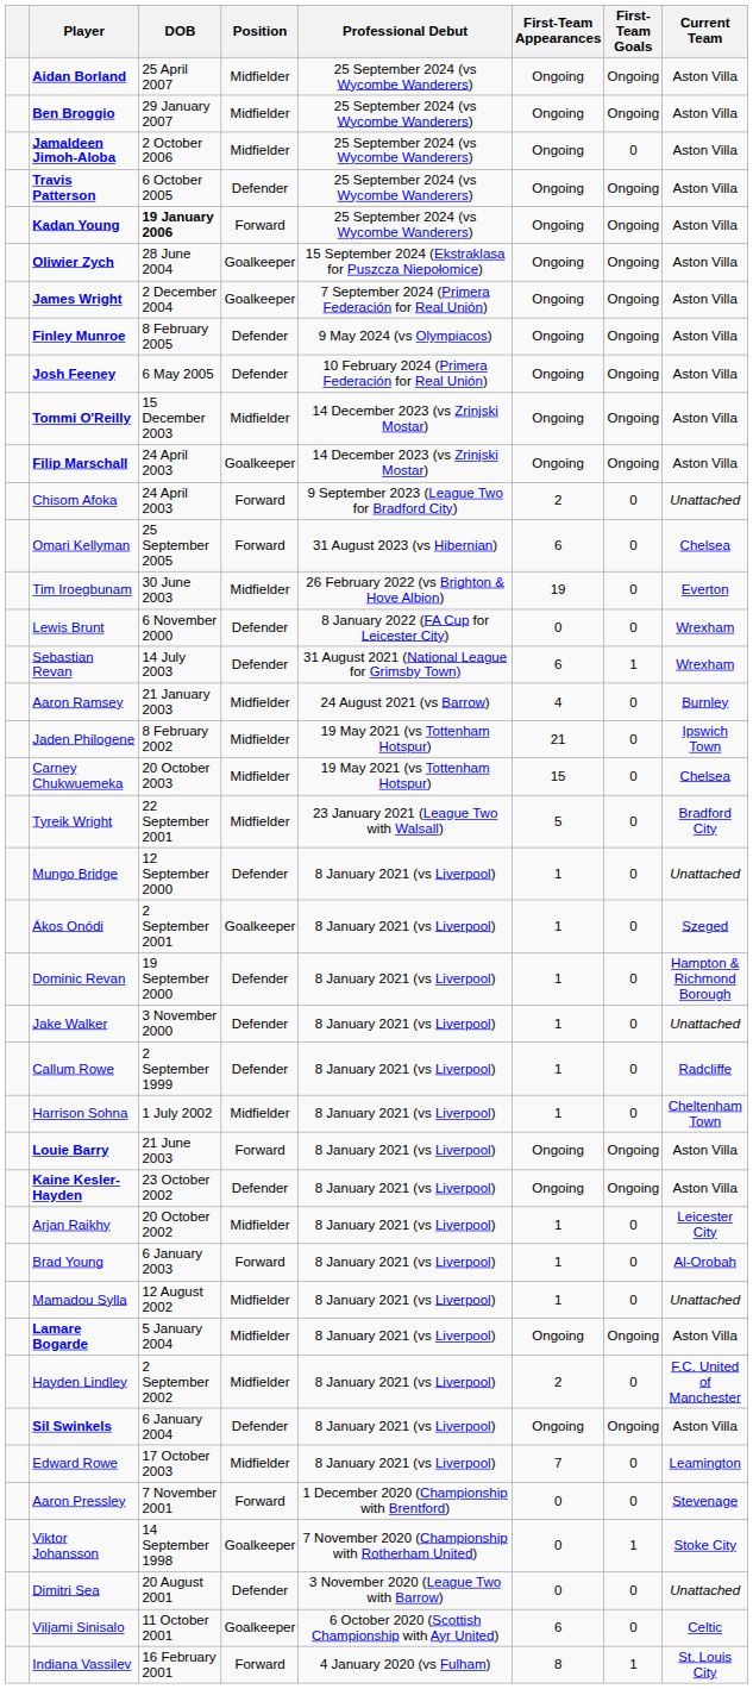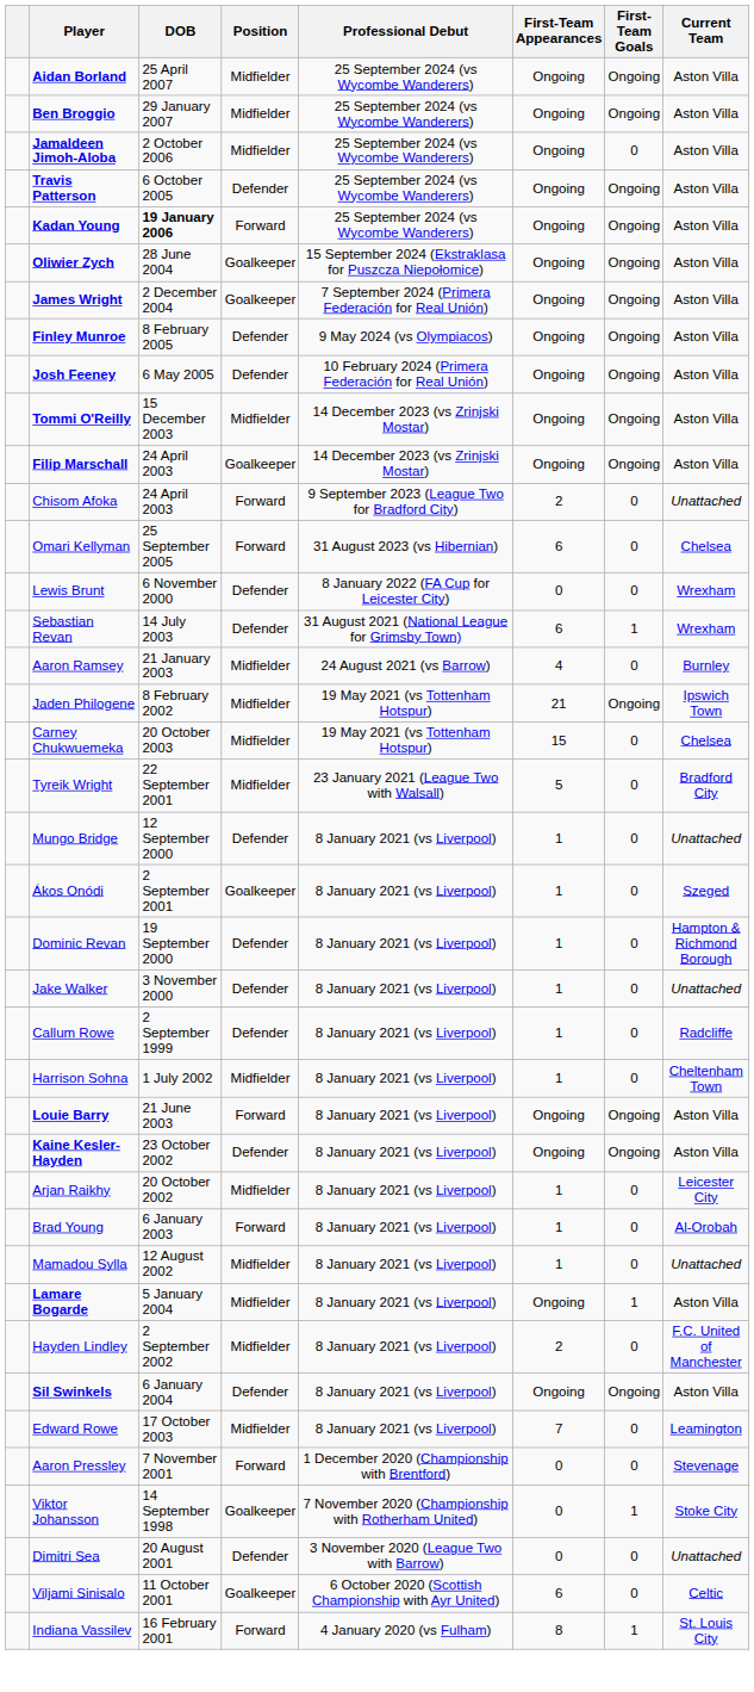- row: Tim Iroegbunam | 30 June 2003 | Midfielder | 26 February 2022 (vs Brighton & Hove Albion) | 19 | 0 | Everton
Jaden Philogene | First-Team Goals: 0 -> Ongoing
Lamare Bogarde | First-Team Goals: Ongoing -> 1
